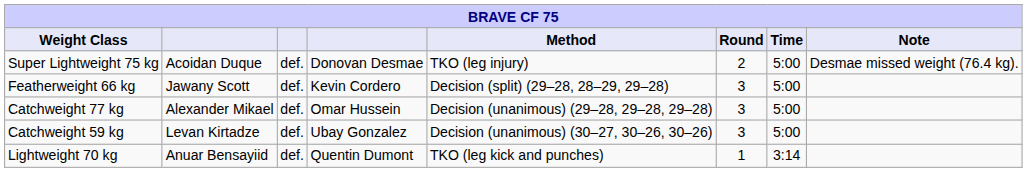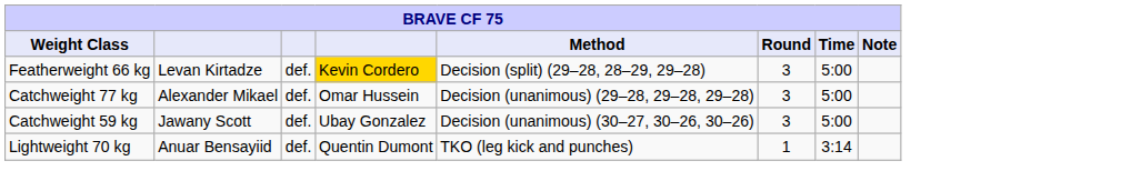- row: Super Lightweight 75 kg | Acoidan Duque | def. | Donovan Desmae | TKO (leg injury) | 2 | 5:00 | Desmae missed weight (76.4 kg).
Featherweight 66 kg | column 2: Jawany Scott -> Levan Kirtadze
Featherweight 66 kg | column 4: no background -> gold background
Catchweight 59 kg | column 2: Levan Kirtadze -> Jawany Scott
